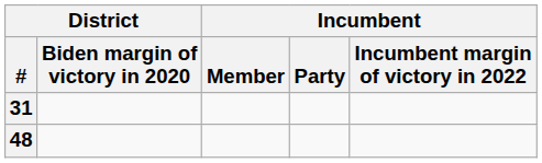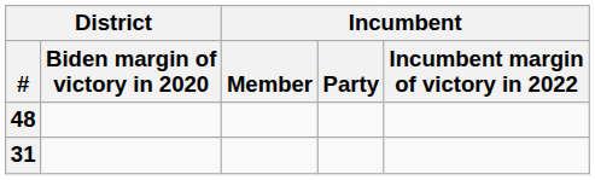rows swapped: 31 <-> 48
